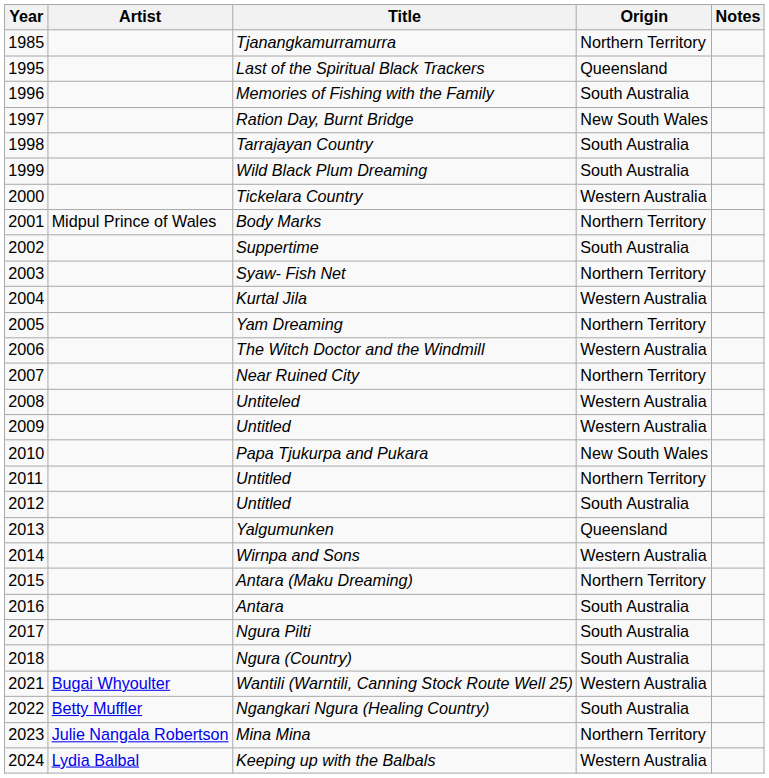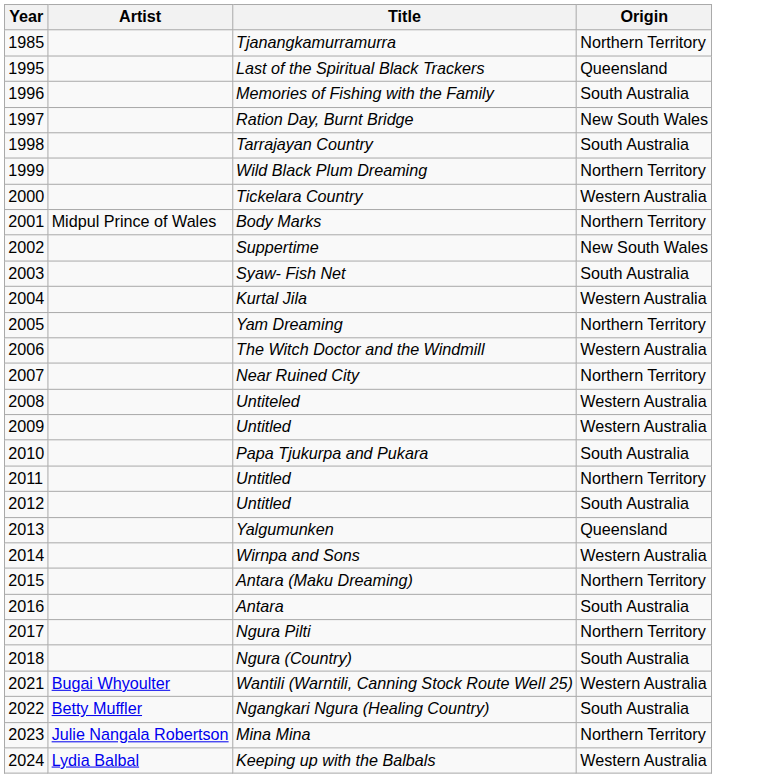- column: Notes
Wild Black Plum Dreaming | Origin: South Australia -> Northern Territory
Suppertime | Origin: South Australia -> New South Wales
Syaw- Fish Net | Origin: Northern Territory -> South Australia
Papa Tjukurpa and Pukara | Origin: New South Wales -> South Australia
Ngura Pilti | Origin: South Australia -> Northern Territory
